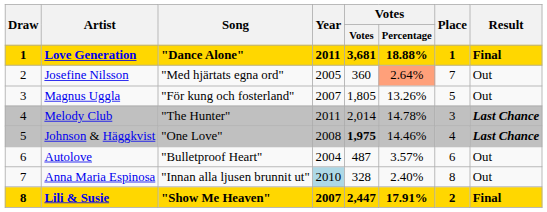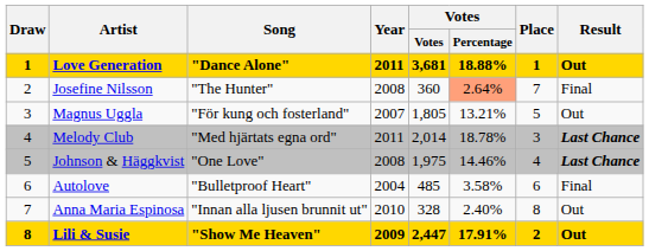Love Generation | Result: Final -> Out
Josefine Nilsson | Song: "Med hjärtats egna ord" -> "The Hunter"
Josefine Nilsson | Year: 2005 -> 2008
Josefine Nilsson | Result: Out -> Final
Magnus Uggla | Votes / Percentage: 13.26% -> 13.21%
Melody Club | Song: "The Hunter" -> "Med hjärtats egna ord"
Melody Club | Votes / Percentage: 14.78% -> 18.78%
Johnson & Häggkvist | Votes: bold -> normal
Autolove | Votes: 487 -> 485
Autolove | Votes / Percentage: 3.57% -> 3.58%
Autolove | Result: Out -> Final
Anna Maria Espinosa | Year: lightblue background -> no background
Lili & Susie | Year: 2007 -> 2009
Lili & Susie | Result: Final -> Out
